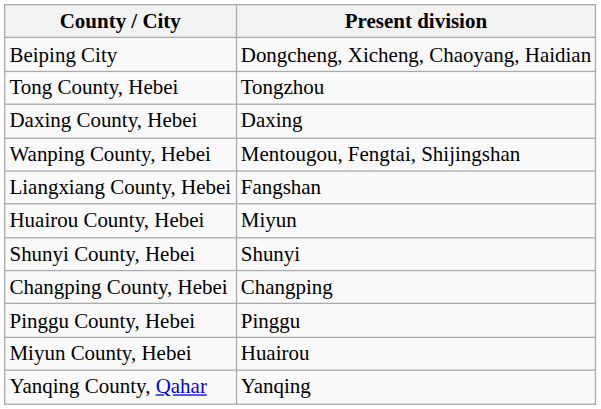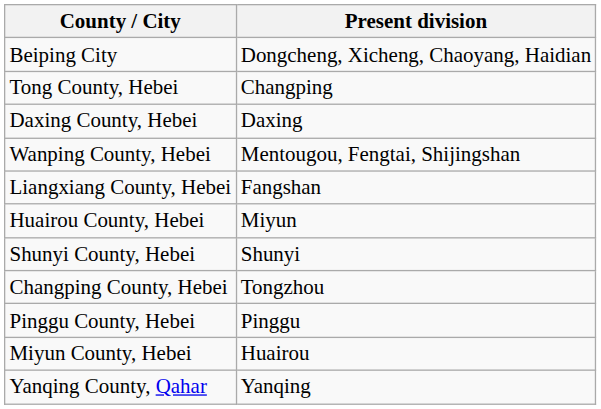Tong County, Hebei | Present division: Tongzhou -> Changping
Changping County, Hebei | Present division: Changping -> Tongzhou
